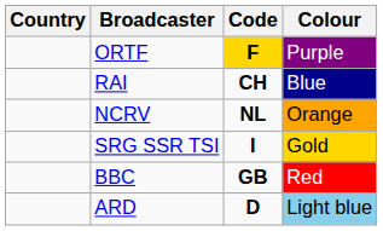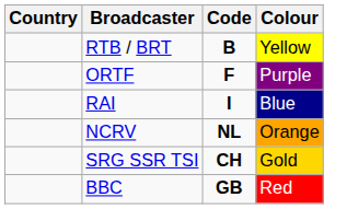+ row: RTB / BRT | B | Yellow
ORTF | Code: gold background -> no background
RAI | Code: CH -> I
SRG SSR TSI | Code: I -> CH
- row: ARD | D | Light blue
